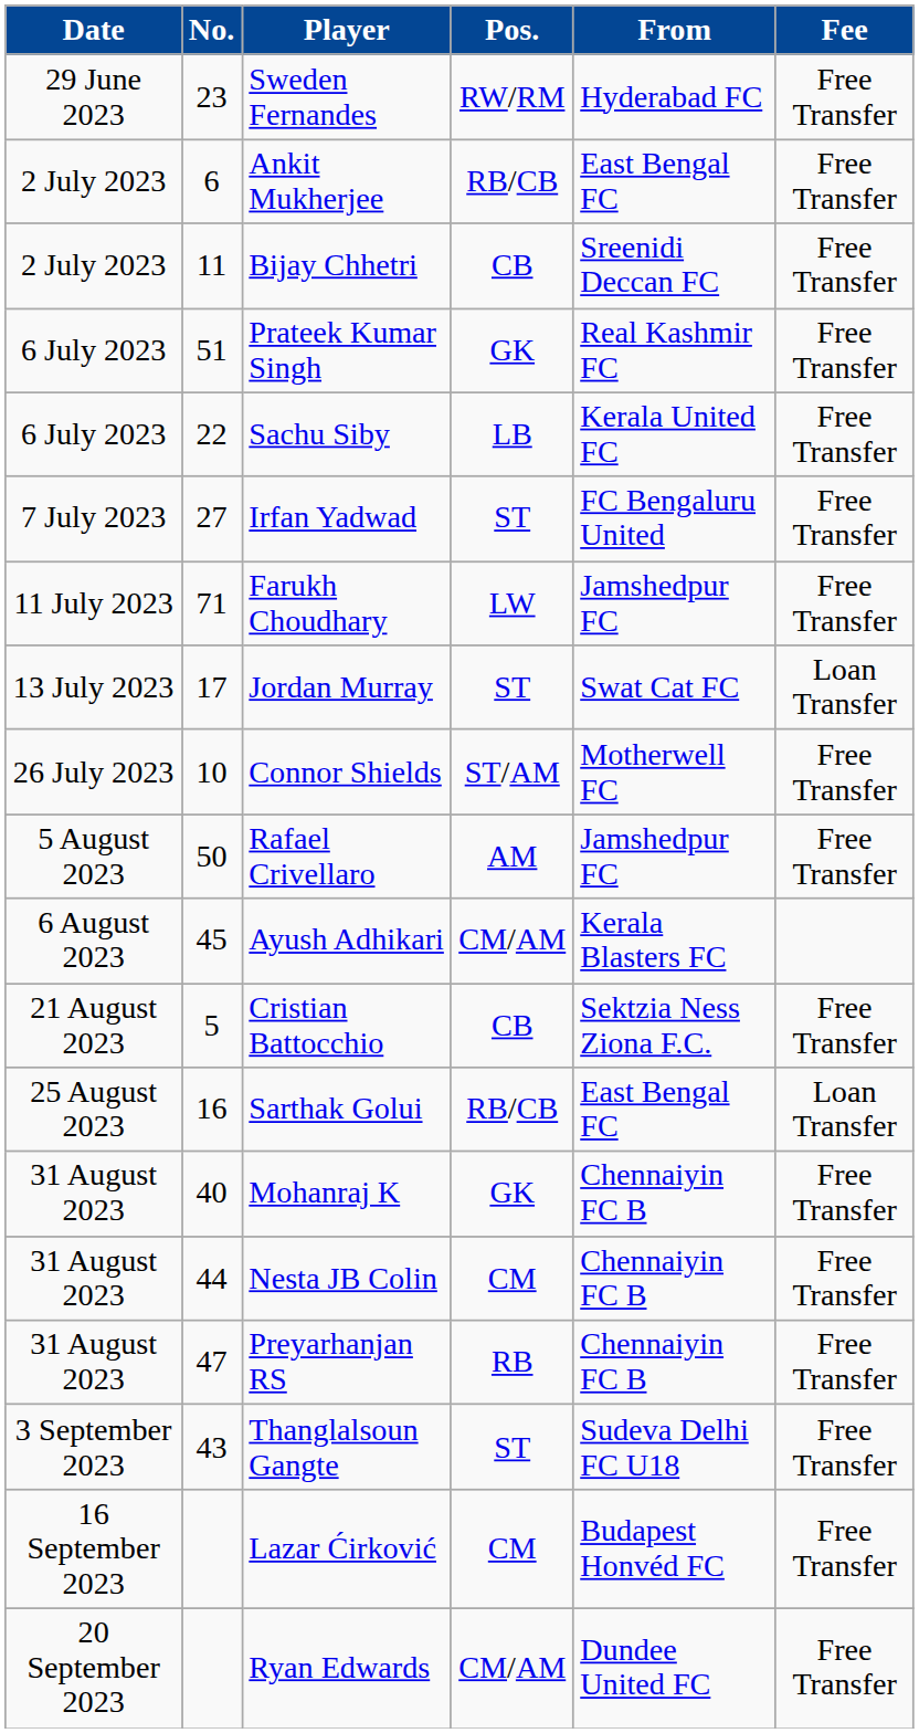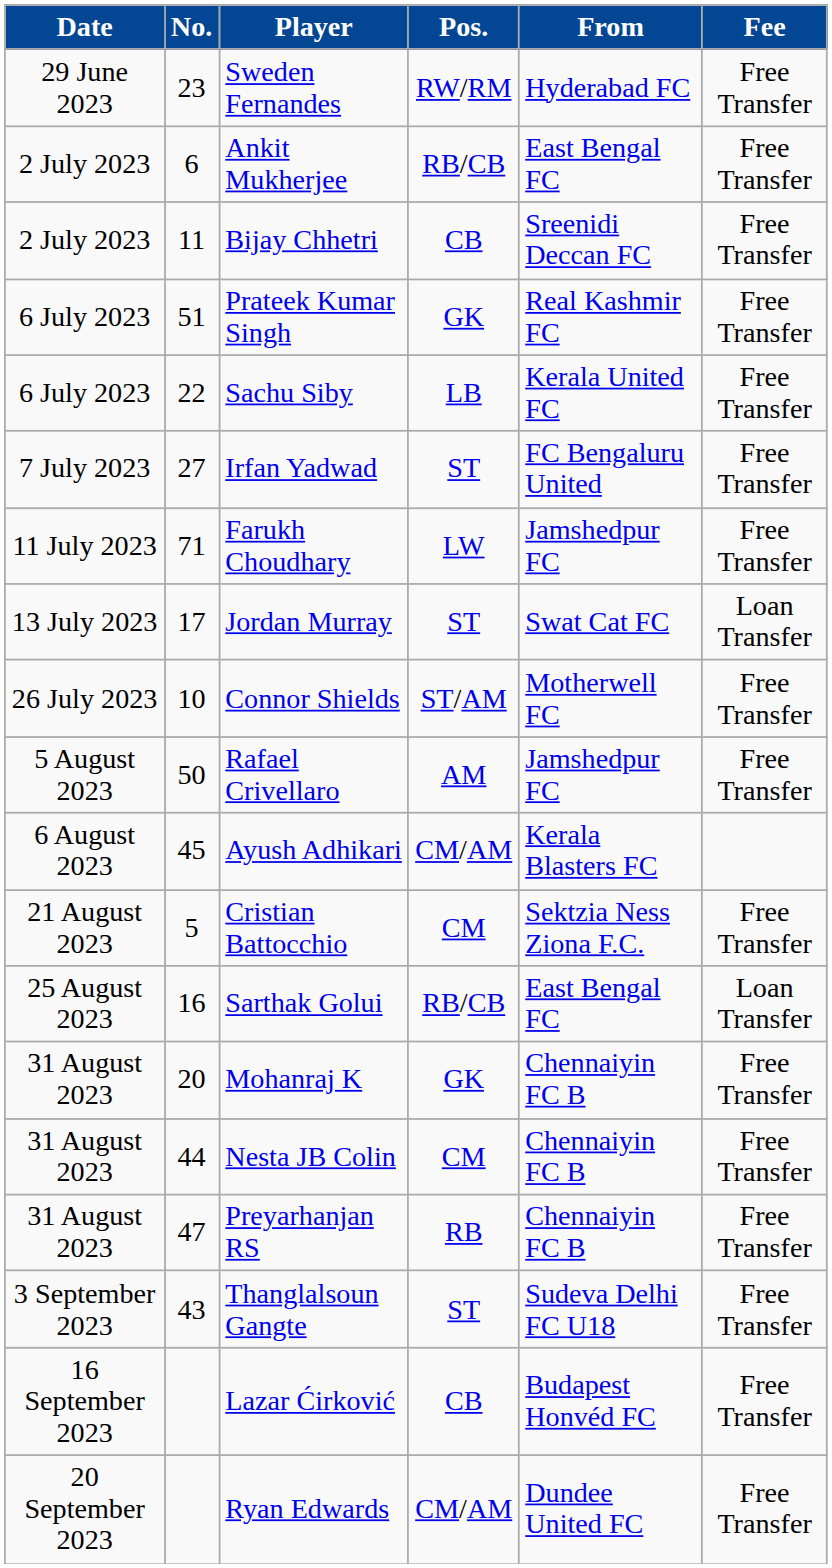Cristian Battocchio | Pos.: CB -> CM
Mohanraj K | No.: 40 -> 20
Lazar Ćirković | Pos.: CM -> CB
